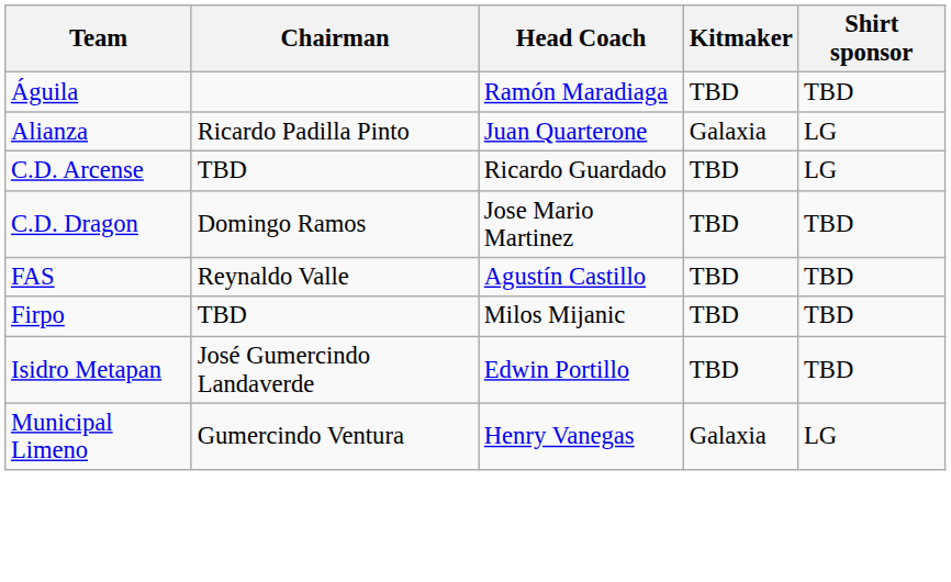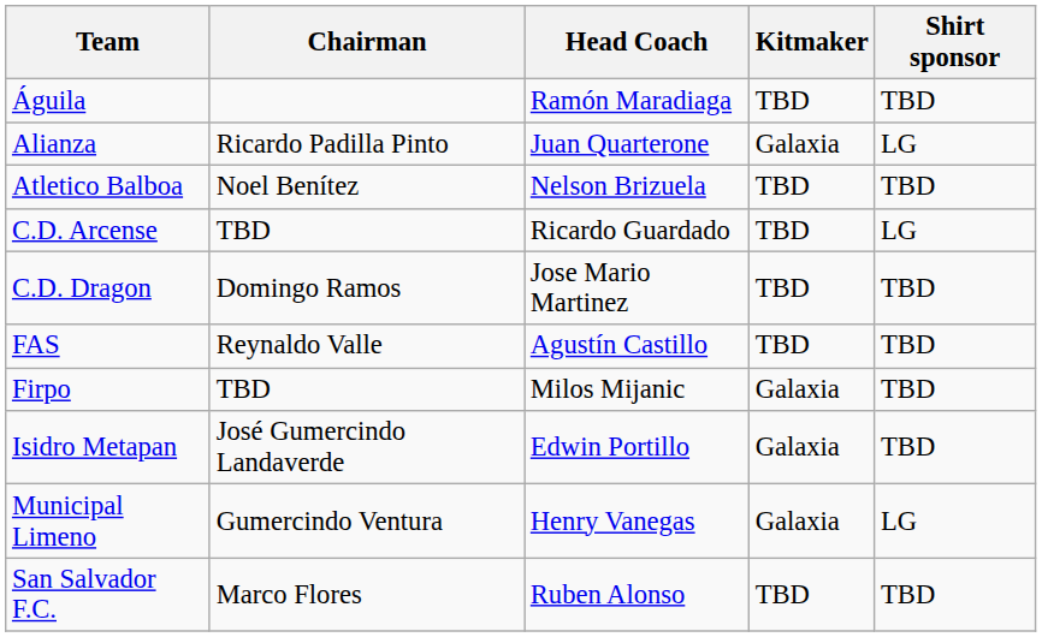+ row: Atletico Balboa | Noel Benítez | Nelson Brizuela | TBD | TBD
Firpo | Kitmaker: TBD -> Galaxia
Isidro Metapan | Kitmaker: TBD -> Galaxia
+ row: San Salvador F.C. | Marco Flores | Ruben Alonso | TBD | TBD
